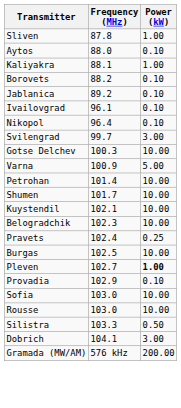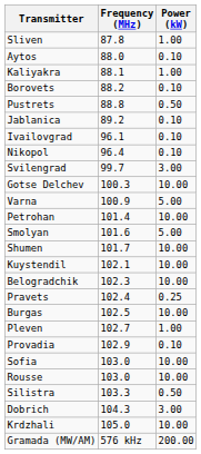+ row: Pustrets | 88.8 | 0.50
+ row: Smolyan | 101.6 | 5.00
Pleven | Power (kW): bold -> normal
Dobrich | Frequency (MHz): 104.1 -> 104.3
+ row: Krdzhali | 105.0 | 10.00
